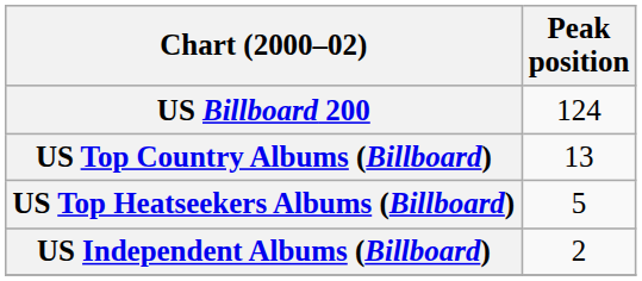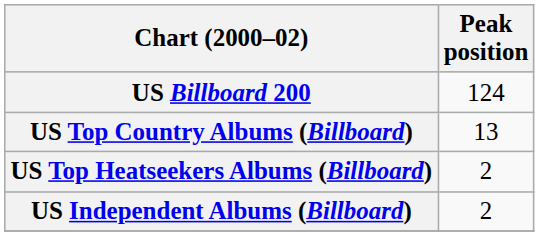US Top Heatseekers Albums (Billboard) | Peak position: 5 -> 2
